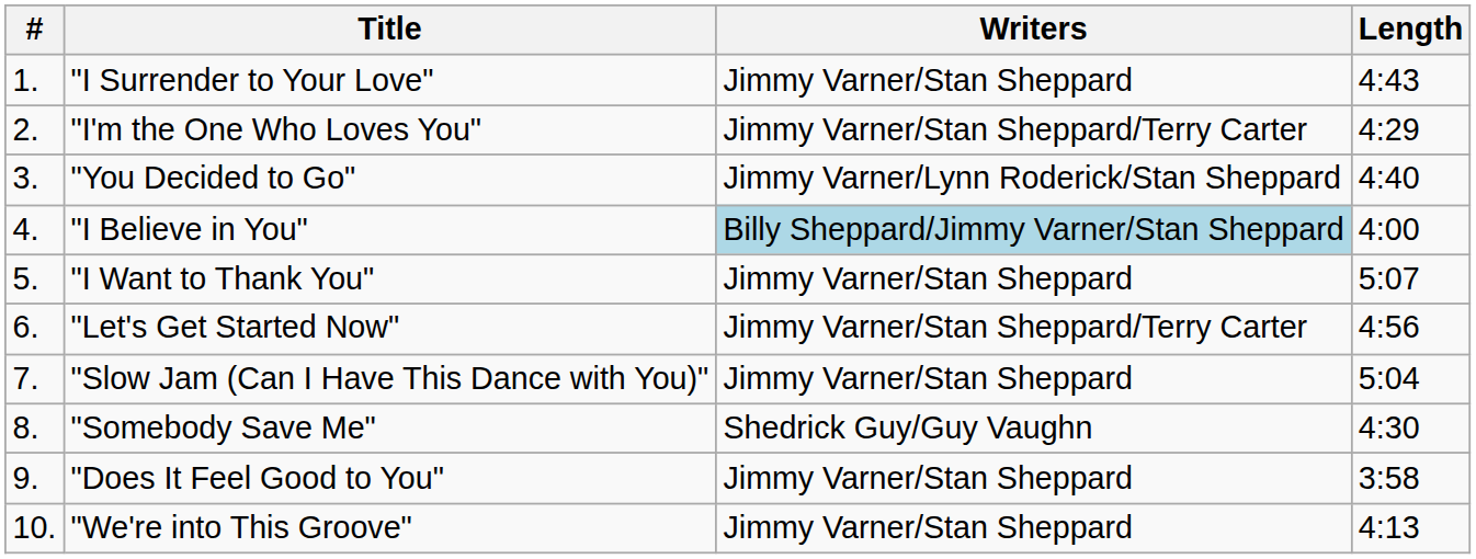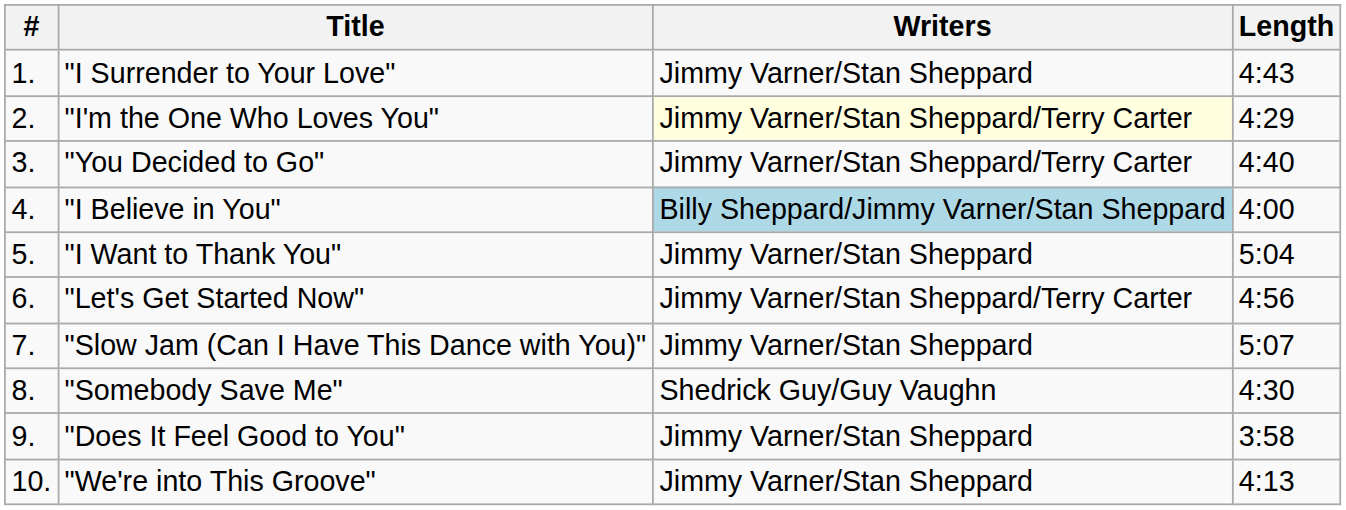"I'm the One Who Loves You" | Writers: no background -> lightyellow background
"You Decided to Go" | Writers: Jimmy Varner/Lynn Roderick/Stan Sheppard -> Jimmy Varner/Stan Sheppard/Terry Carter
"I Want to Thank You" | Length: 5:07 -> 5:04
"Slow Jam (Can I Have This Dance with You)" | Length: 5:04 -> 5:07
